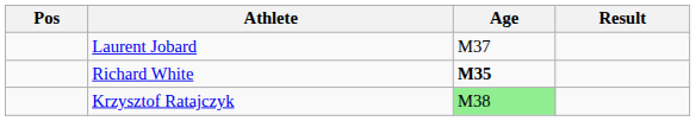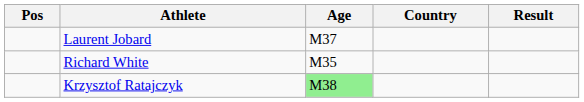+ column: Country
Richard White | Age: bold -> normal
